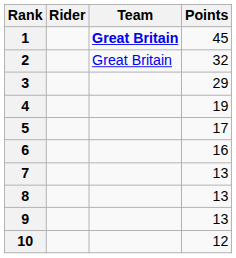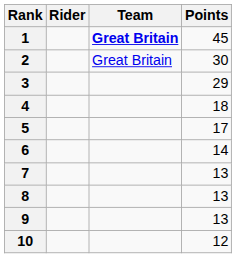2 | Points: 32 -> 30
4 | Points: 19 -> 18
6 | Points: 16 -> 14
